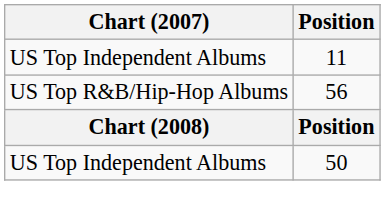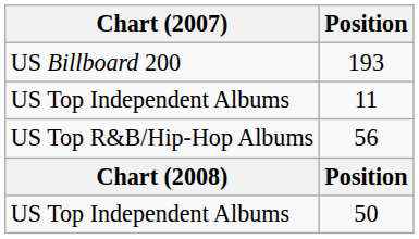+ row: US Billboard 200 | 193
